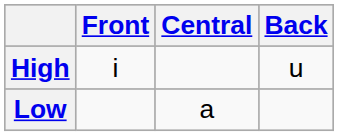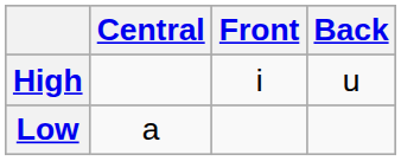columns swapped: Front <-> Central
